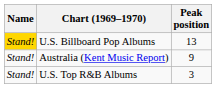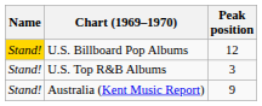U.S. Billboard Pop Albums | Peak position: 13 -> 12
rows swapped: U.S. Top R&B Albums <-> Australia (Kent Music Report)
